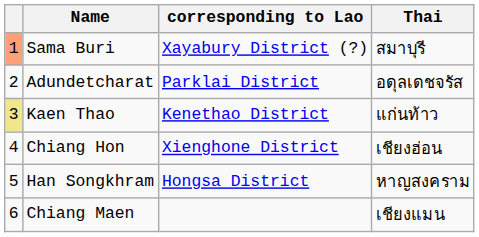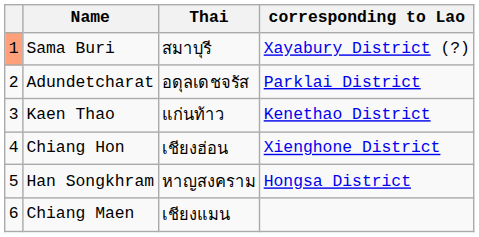columns swapped: Thai <-> corresponding to Lao
Kaen Thao | column 1: khaki background -> no background
